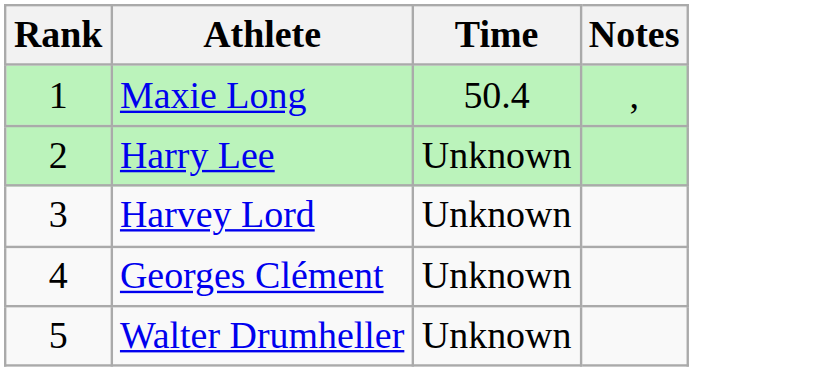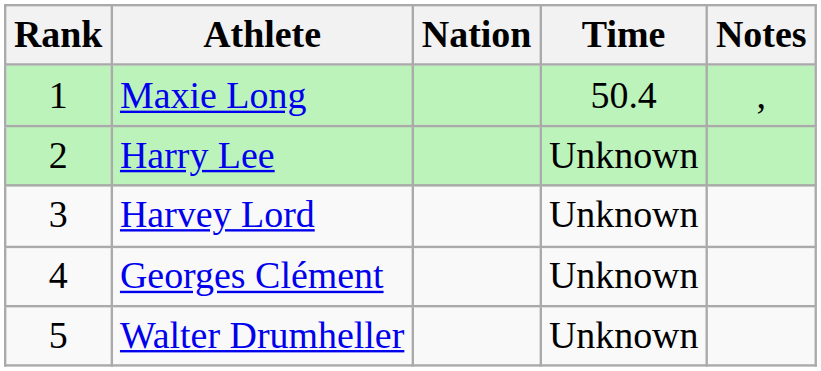+ column: Nation
